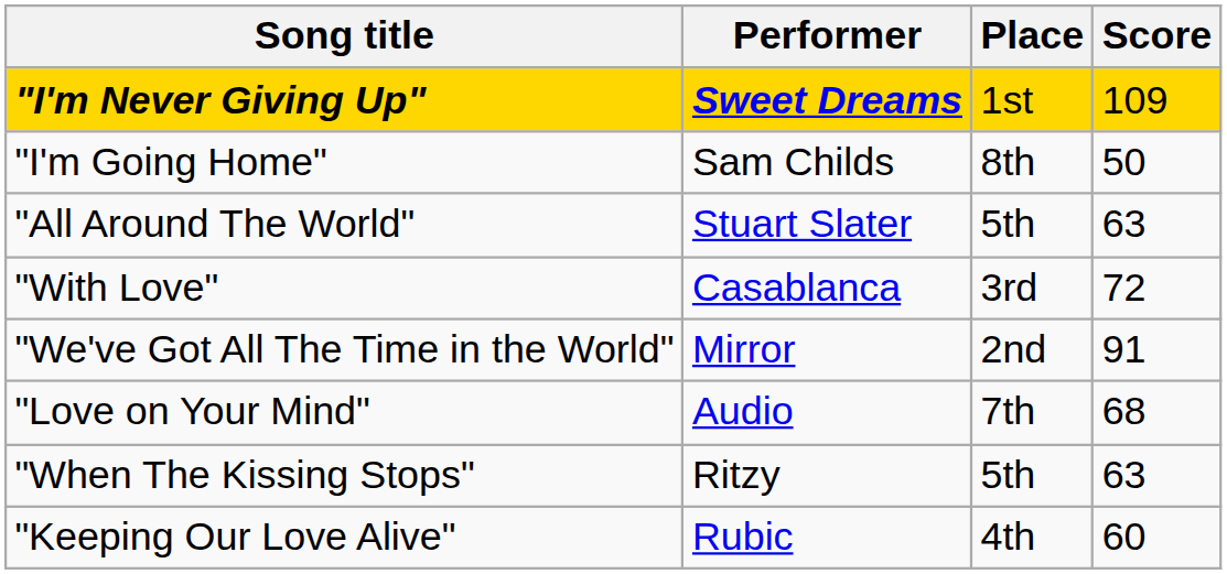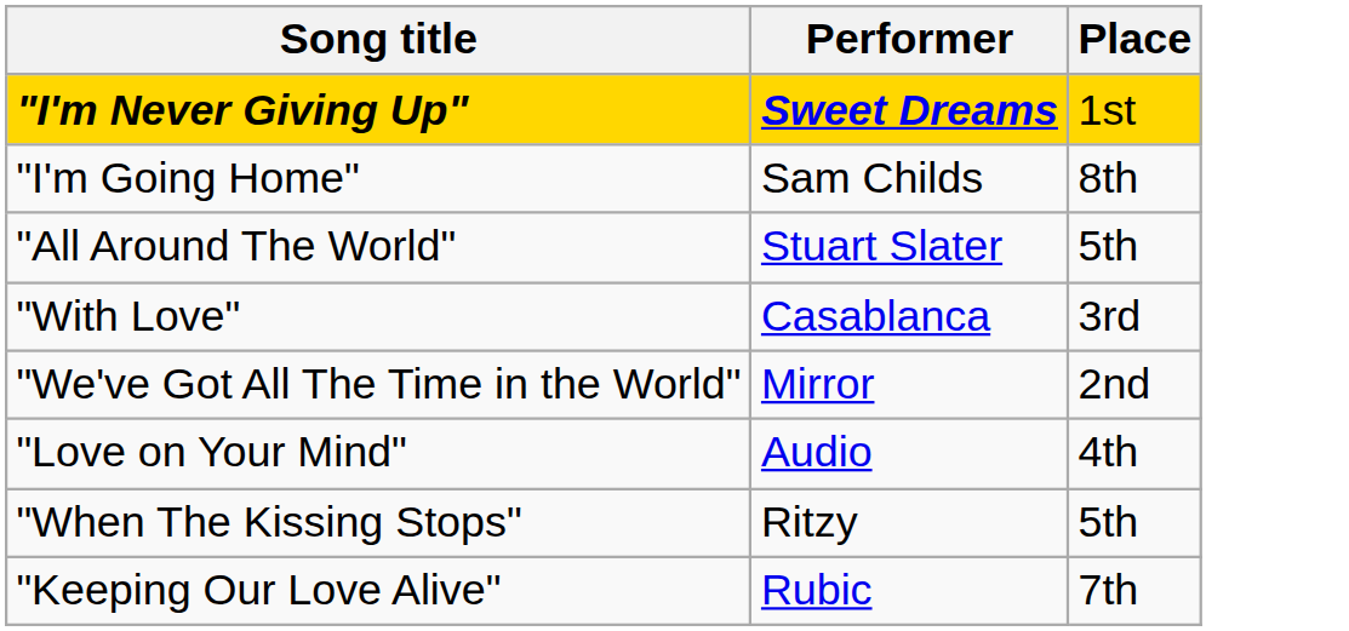- column: Score | 109 | 50 | 63 | 72 | 91 | 68 | 63 | 60
"Love on Your Mind" | Place: 7th -> 4th
"Keeping Our Love Alive" | Place: 4th -> 7th
